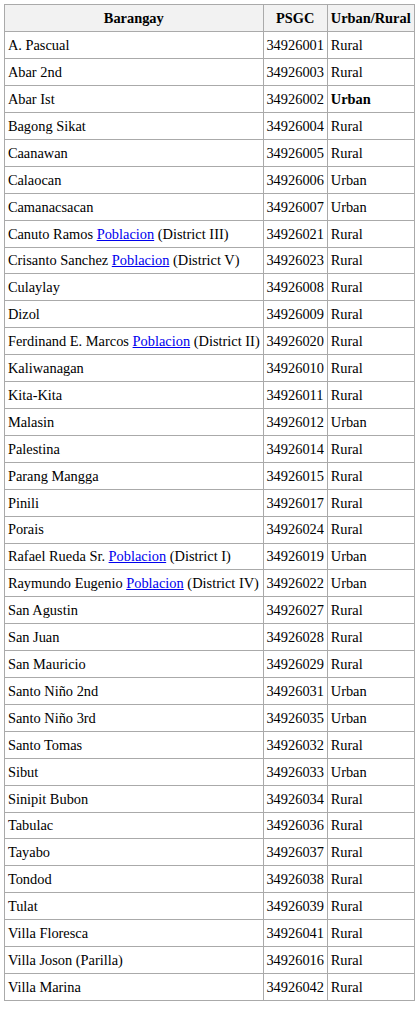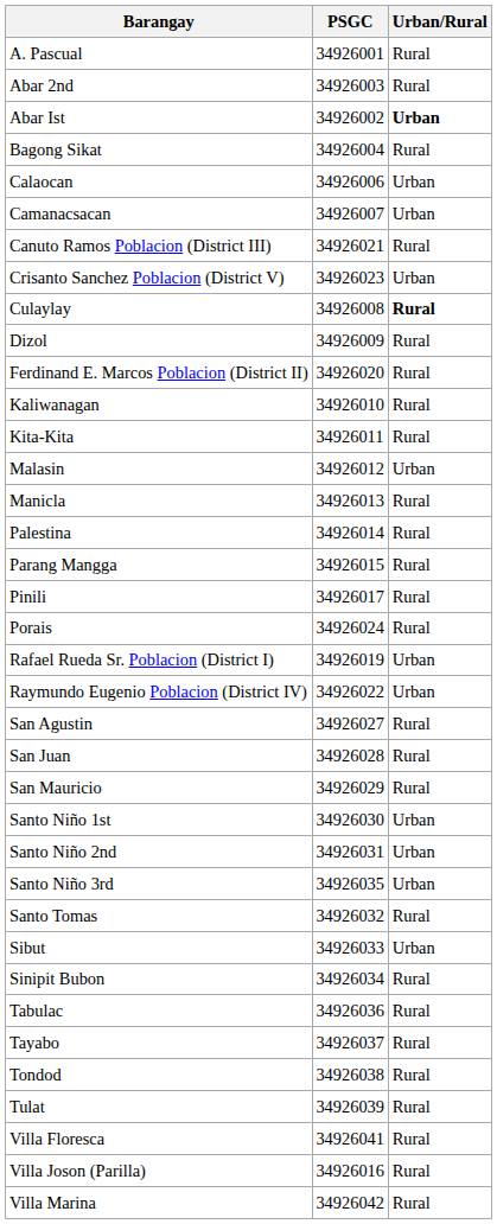- row: Caanawan | 34926005 | Rural
Crisanto Sanchez Poblacion (District V) | Urban/Rural: Rural -> Urban
Culaylay | Urban/Rural: normal -> bold
+ row: Manicla | 34926013 | Rural
+ row: Santo Niño 1st | 34926030 | Urban
